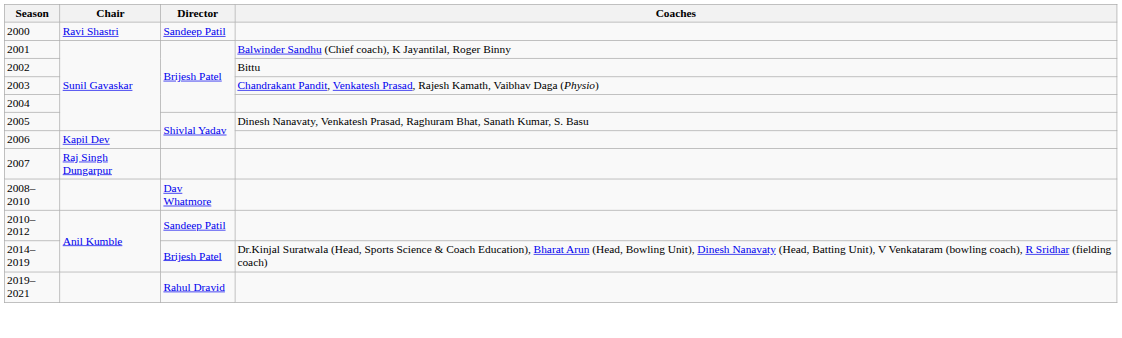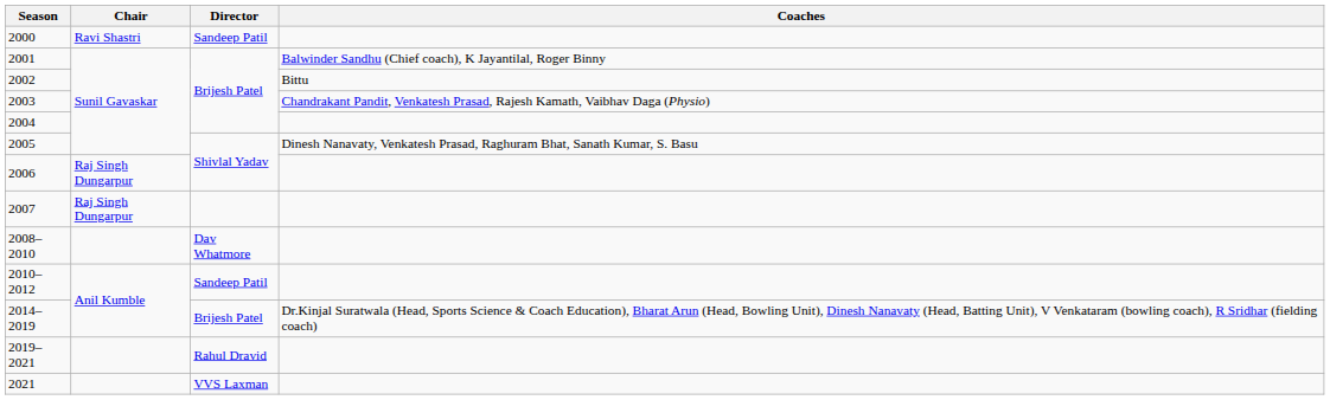2006 | Chair: Kapil Dev -> Raj Singh Dungarpur
+ row: 2021 | VVS Laxman
